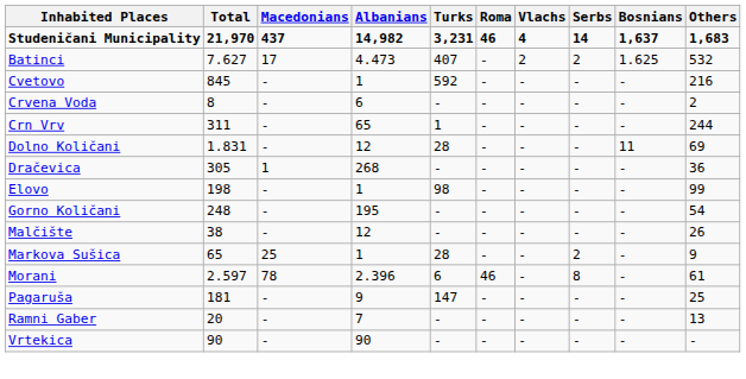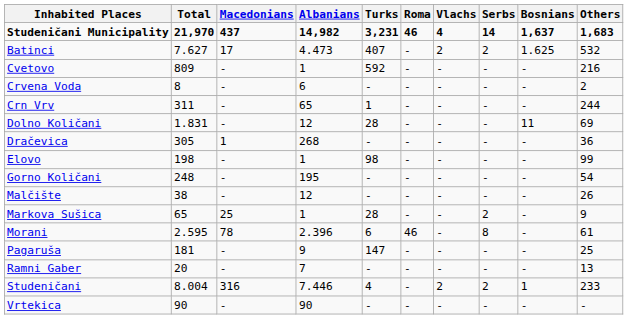Cvetovo | Total: 845 -> 809
Morani | Total: 2.597 -> 2.595
+ row: Studeničani | 8.004 | 316 | 7.446 | 4 | - | 2 | 2 | 1 | 233
